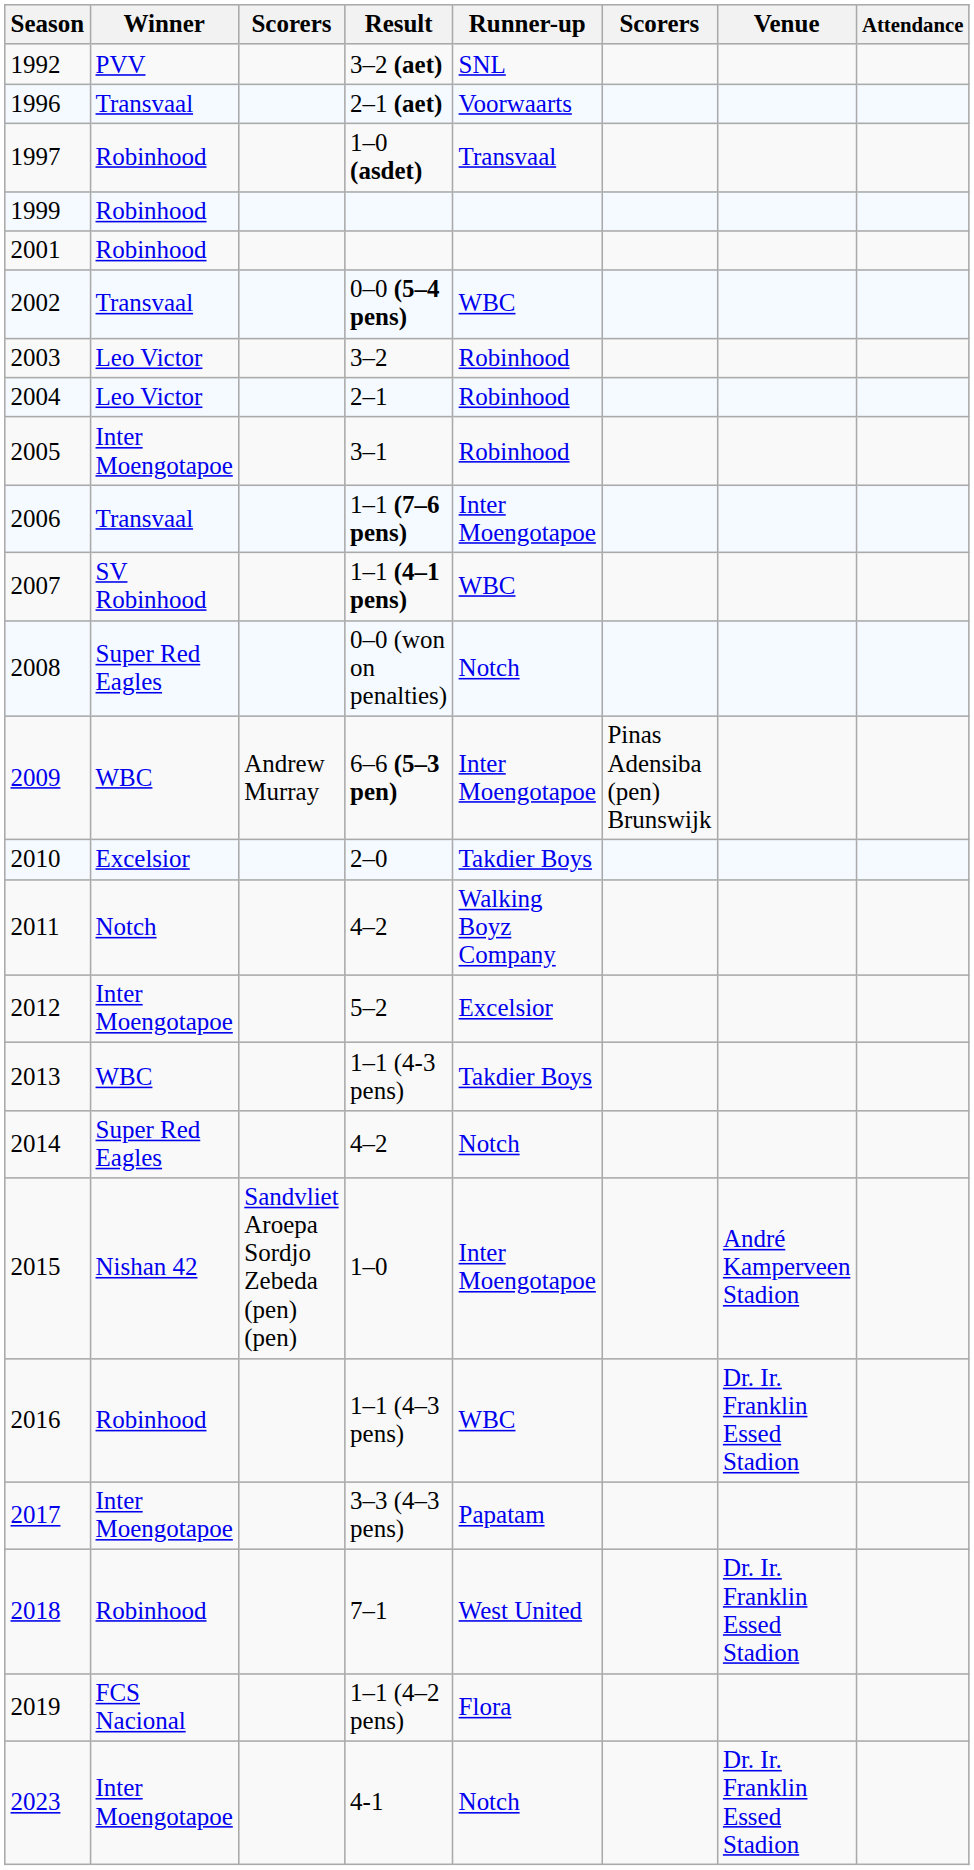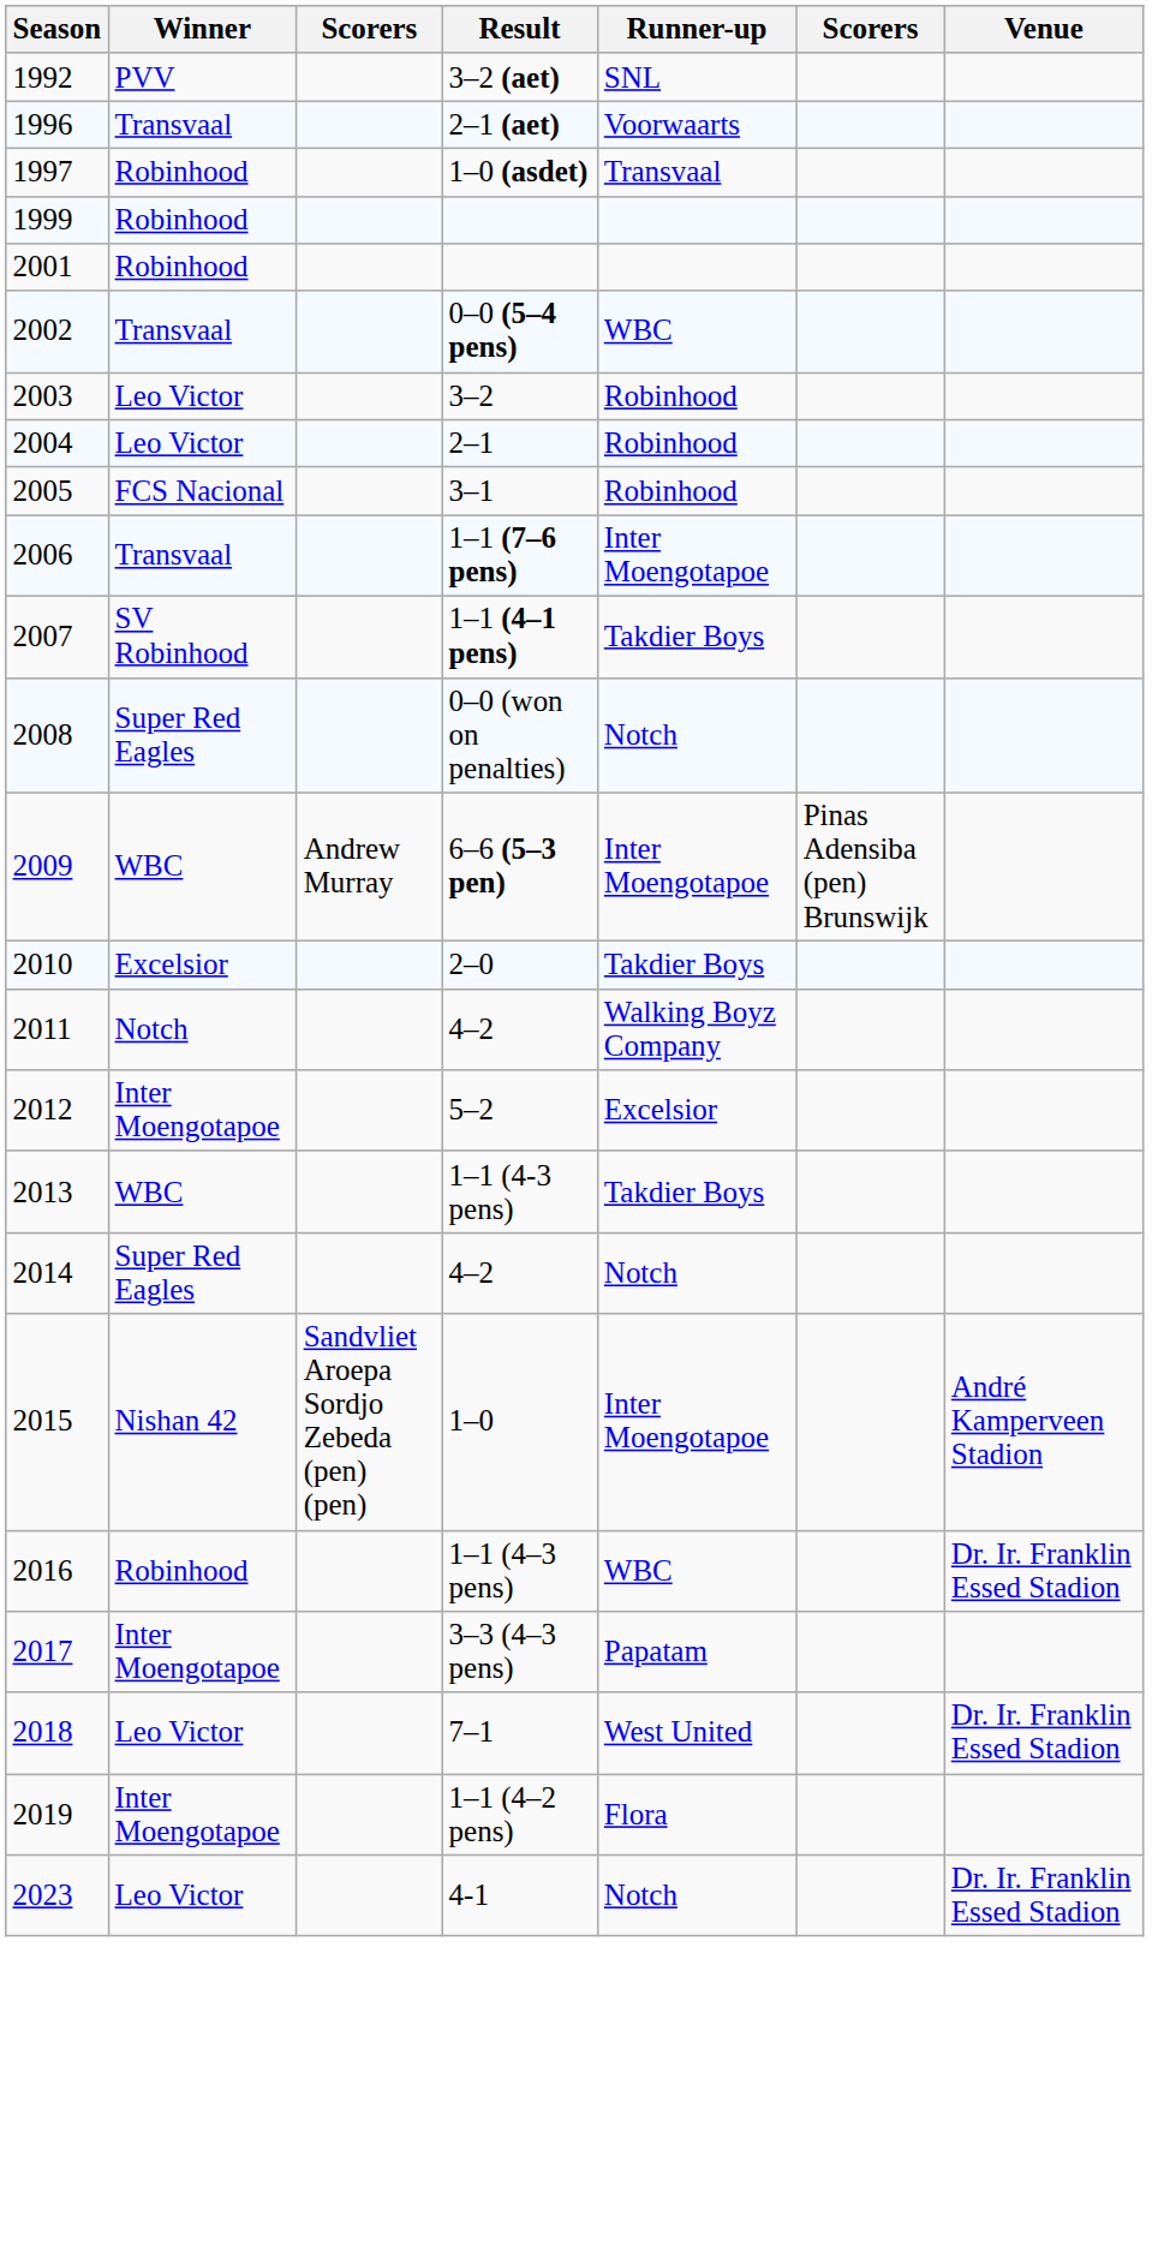- column: Attendance
3–1 | Winner: Inter Moengotapoe -> FCS Nacional
1–1 (4–1 pens) | Runner-up: WBC -> Takdier Boys
7–1 | Winner: Robinhood -> Leo Victor
1–1 (4–2 pens) | Winner: FCS Nacional -> Inter Moengotapoe
4-1 | Winner: Inter Moengotapoe -> Leo Victor
